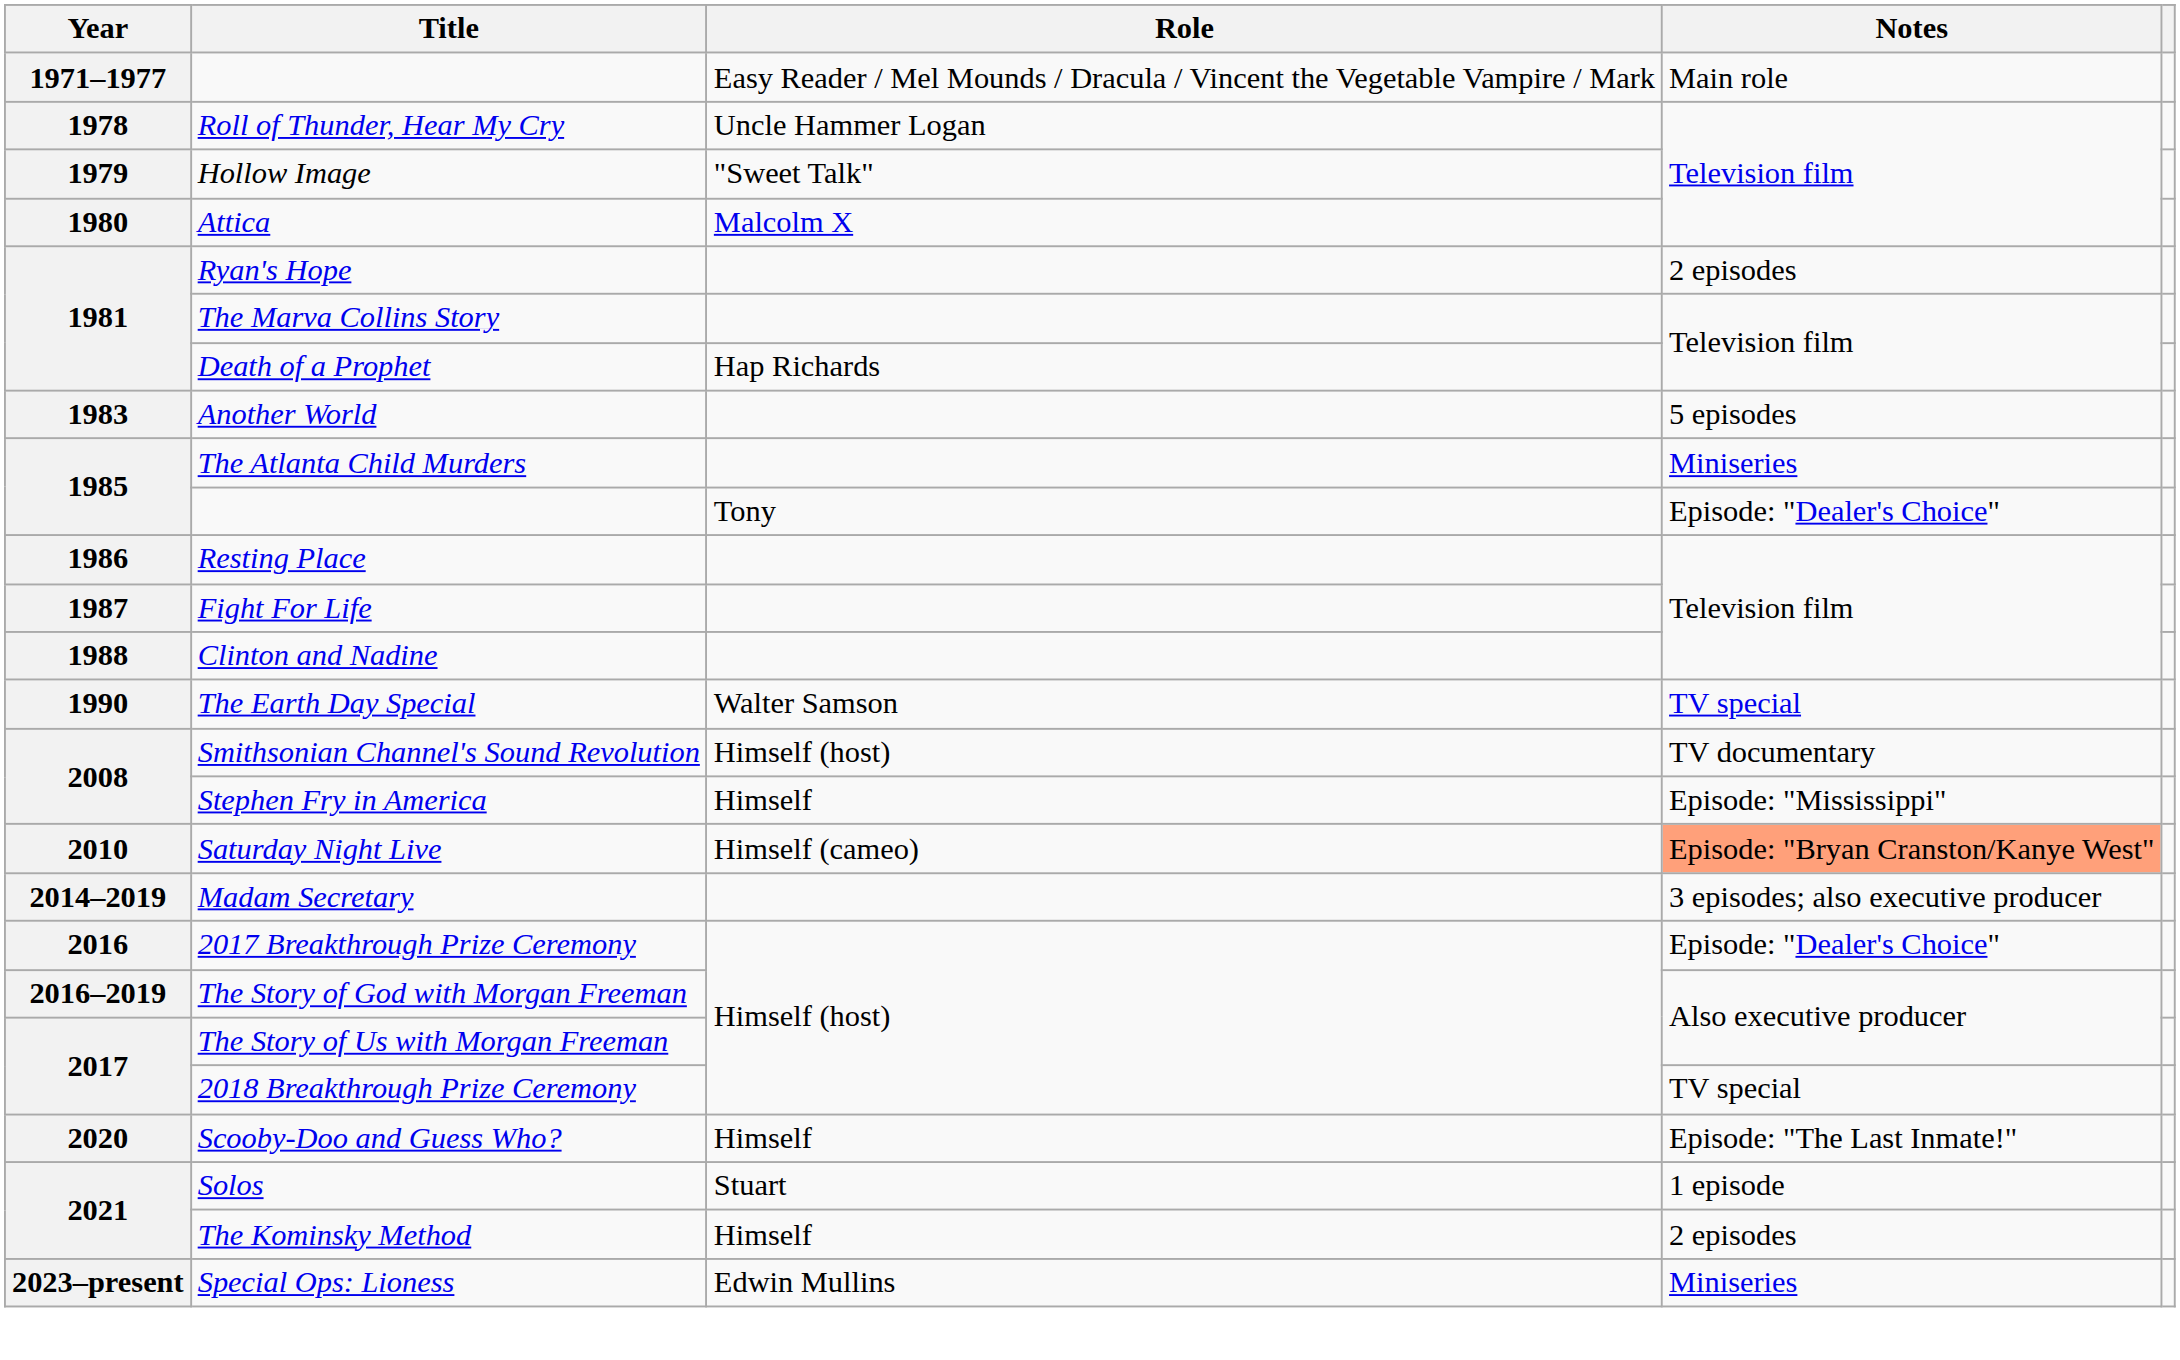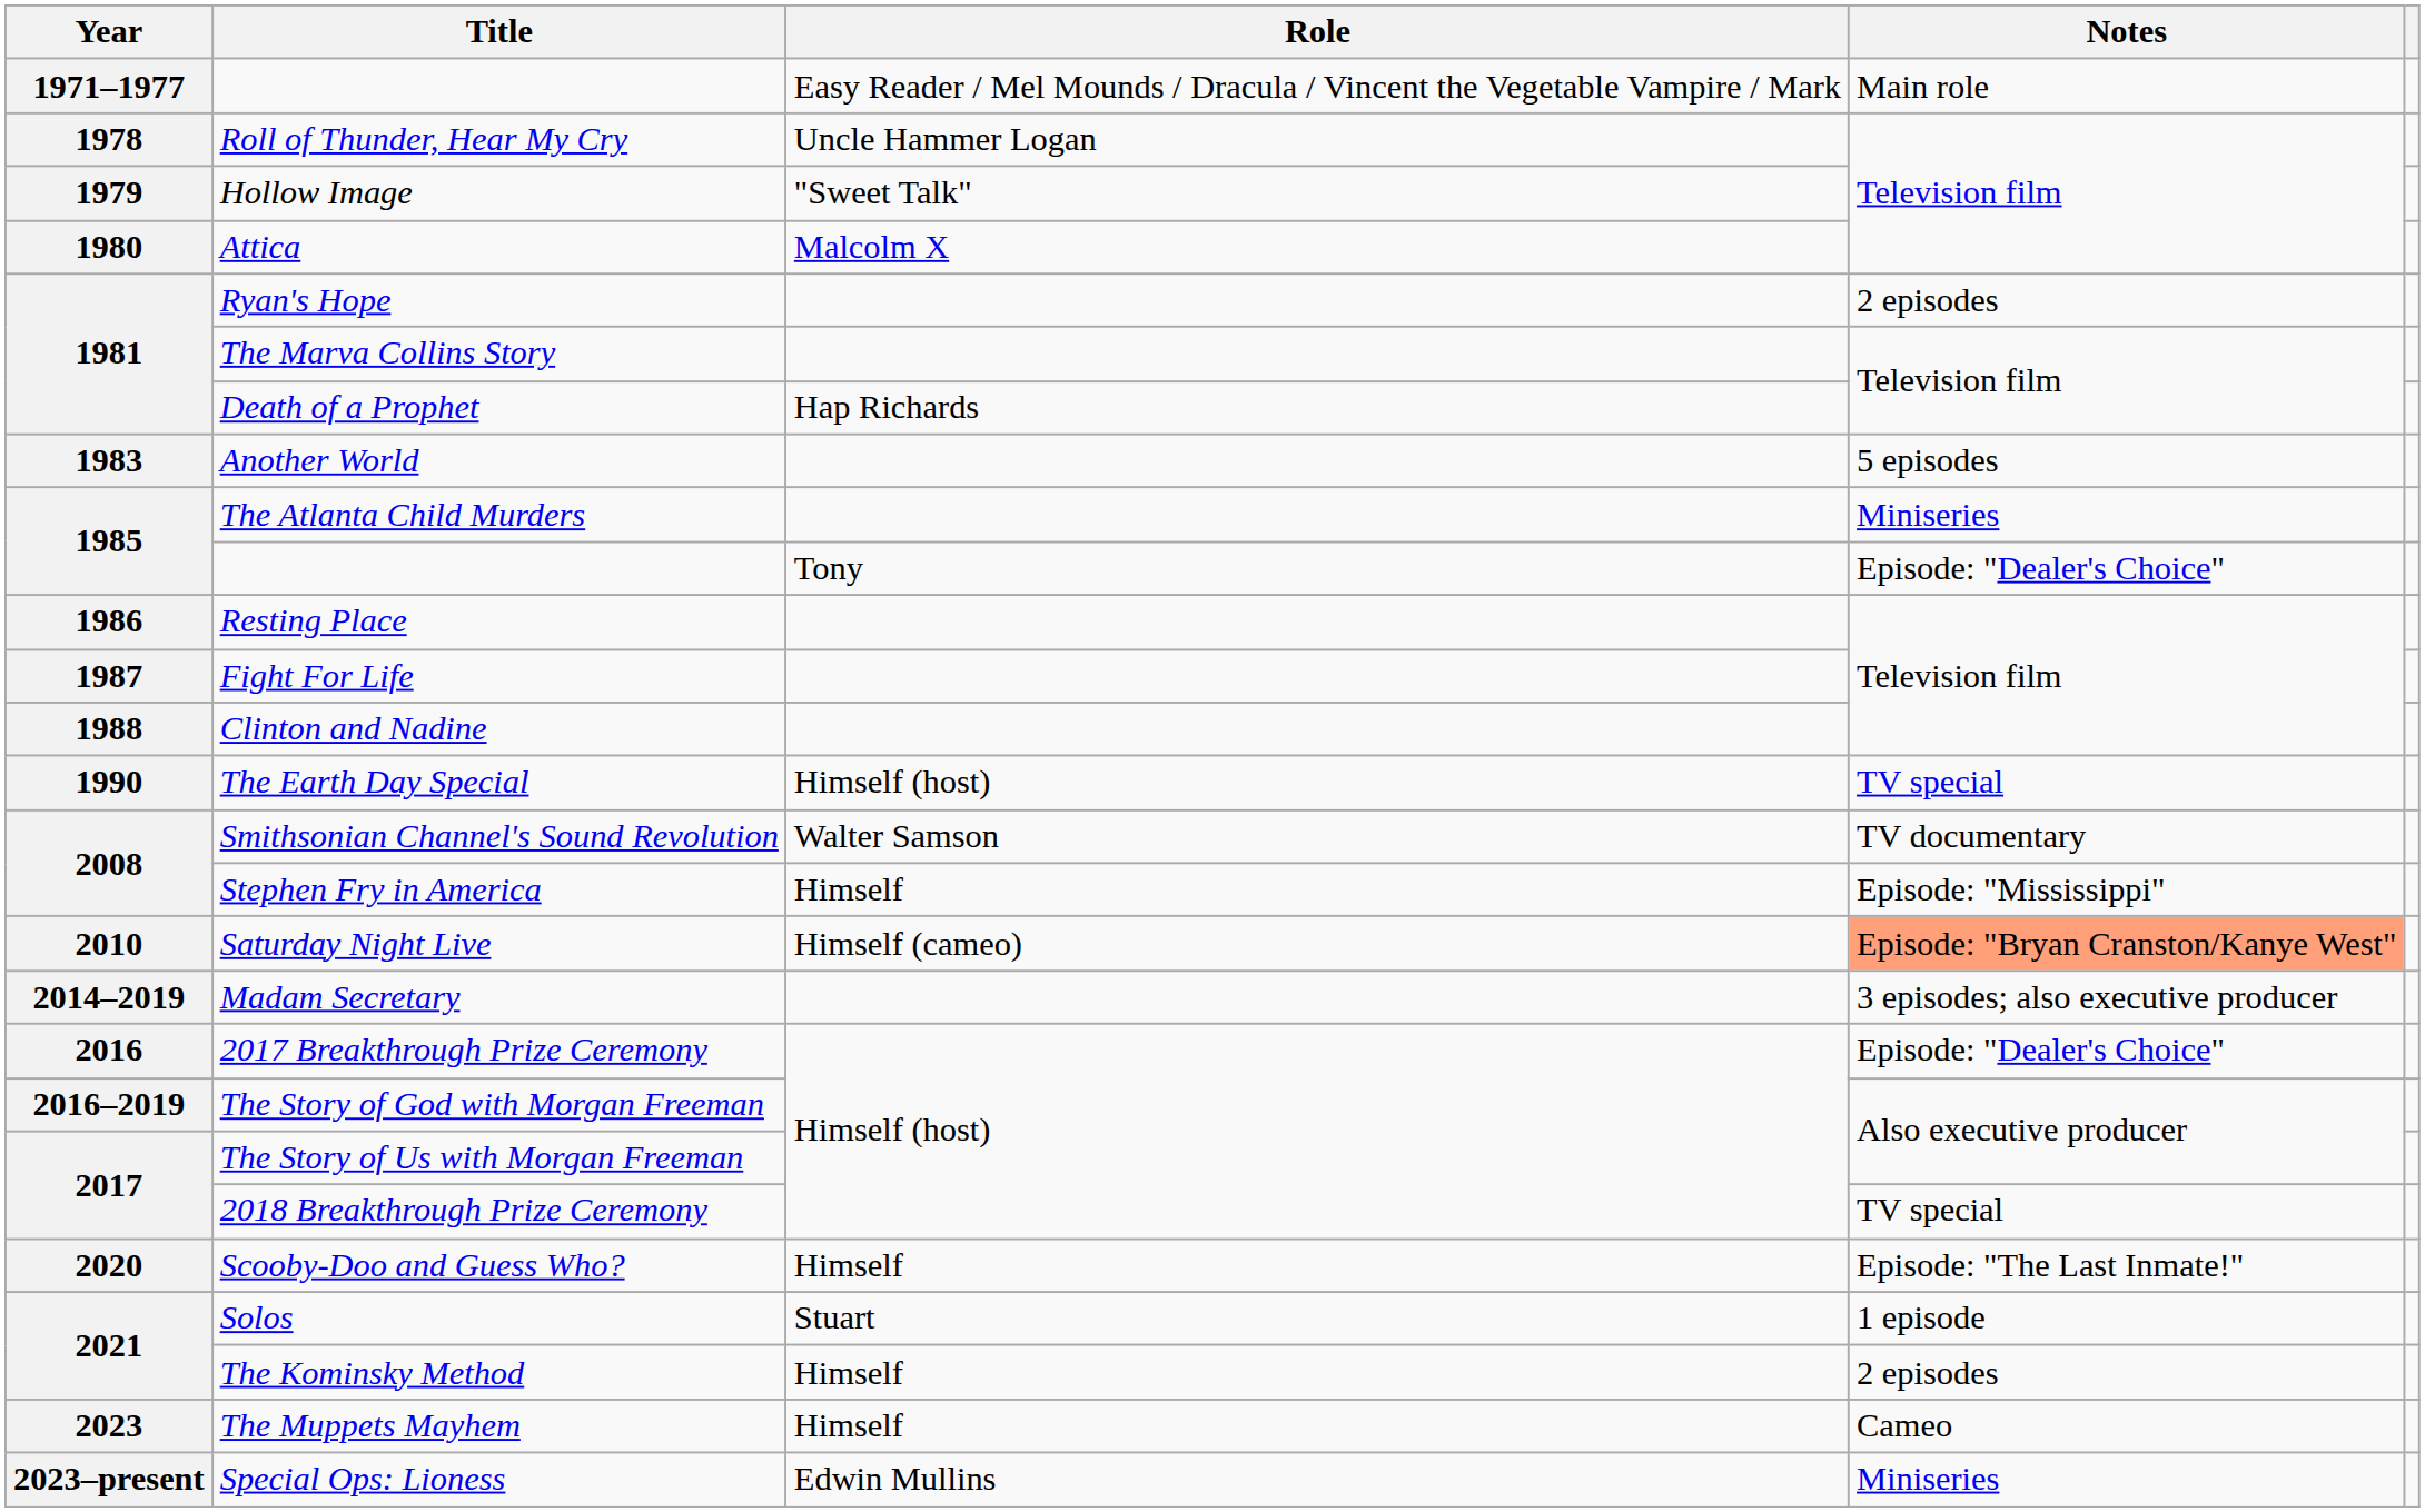The Earth Day Special | Role: Walter Samson -> Himself (host)
Smithsonian Channel's Sound Revolution | Role: Himself (host) -> Walter Samson
+ row: 2023 | The Muppets Mayhem | Himself | Cameo
